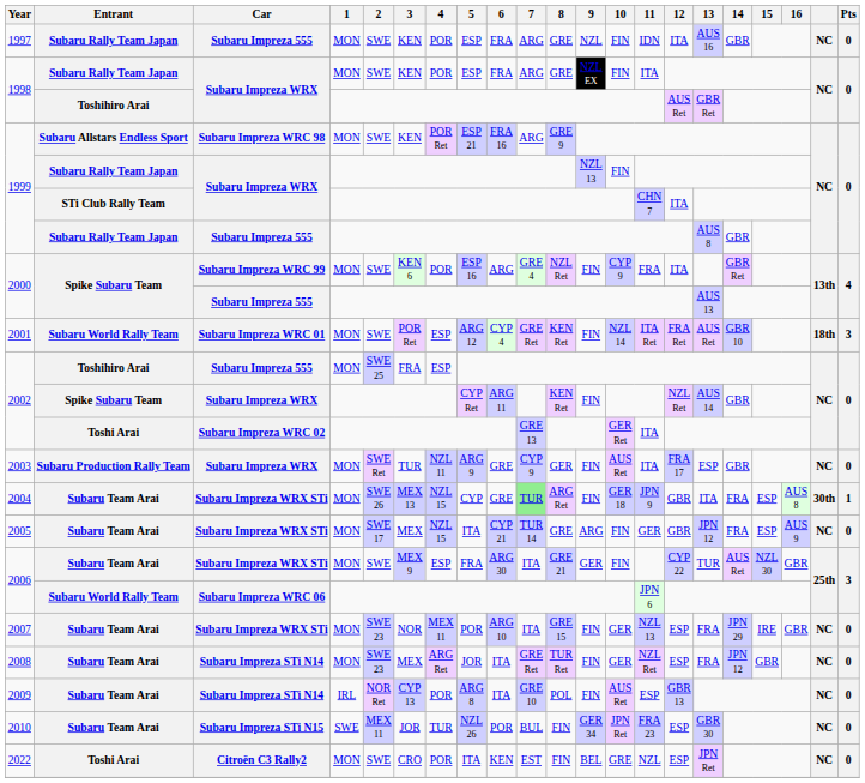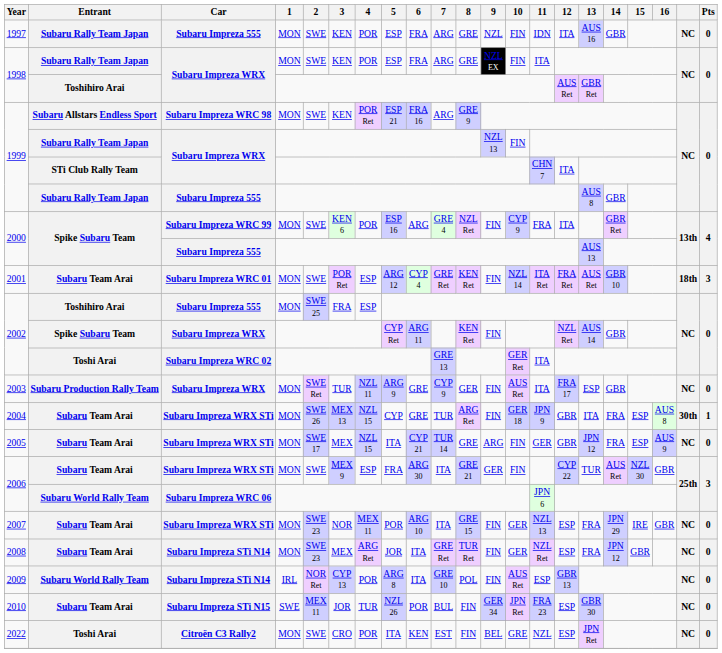2001 | Entrant: Subaru World Rally Team -> Subaru Team Arai
2004 | 7: lightgreen background -> no background
2009 | Entrant: Subaru Team Arai -> Subaru World Rally Team
